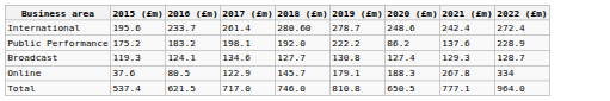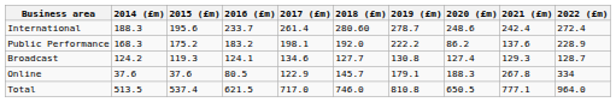+ column: 2014 (£m) | 188.3 | 168.3 | 124.2 | 37.6 | 513.5
